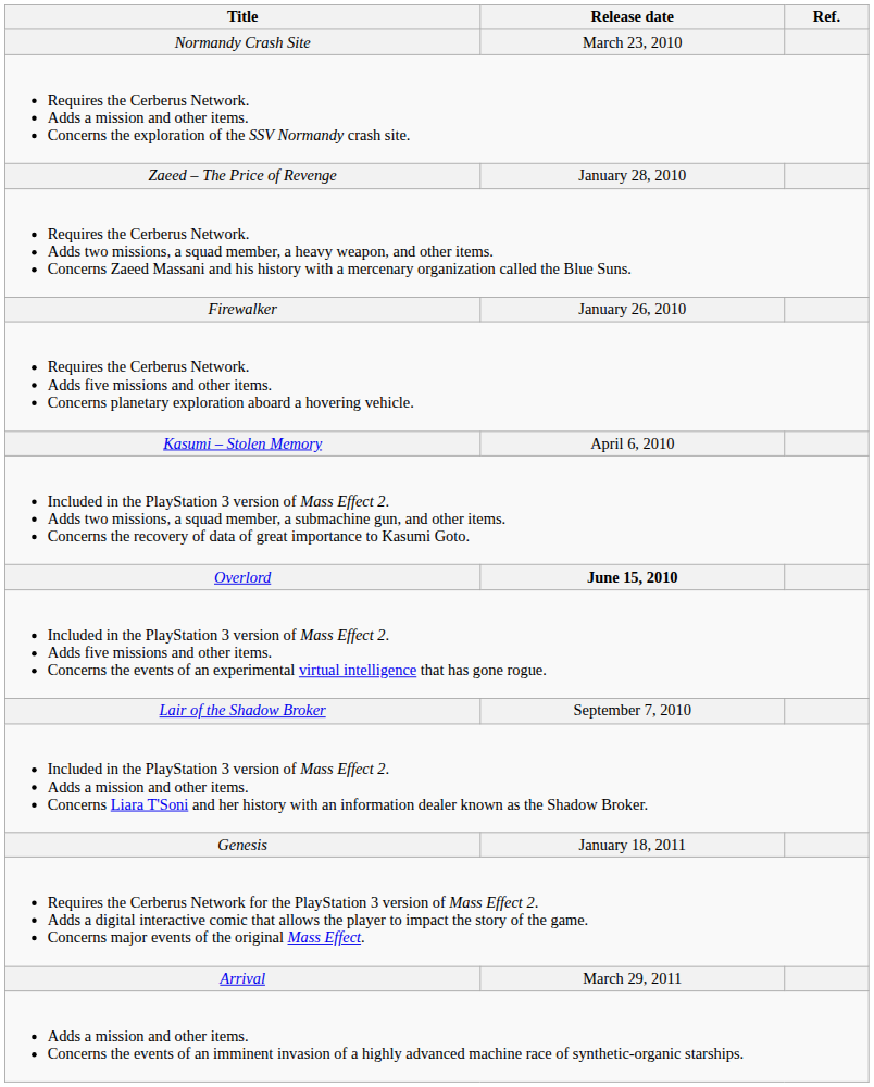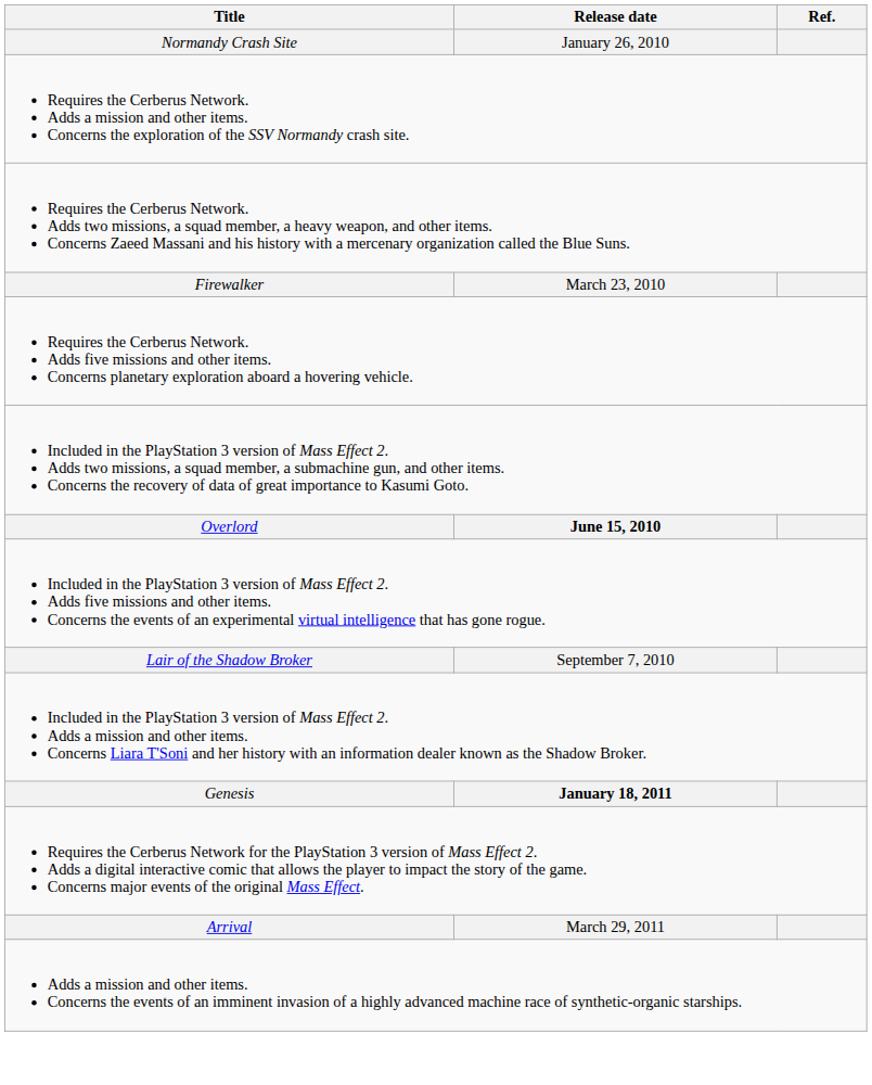Normandy Crash Site | Release date: March 23, 2010 -> January 26, 2010
- row: Zaeed – The Price of Revenge | January 28, 2010
Firewalker | Release date: January 26, 2010 -> March 23, 2010
- row: Kasumi – Stolen Memory | April 6, 2010
Genesis | Release date: normal -> bold
